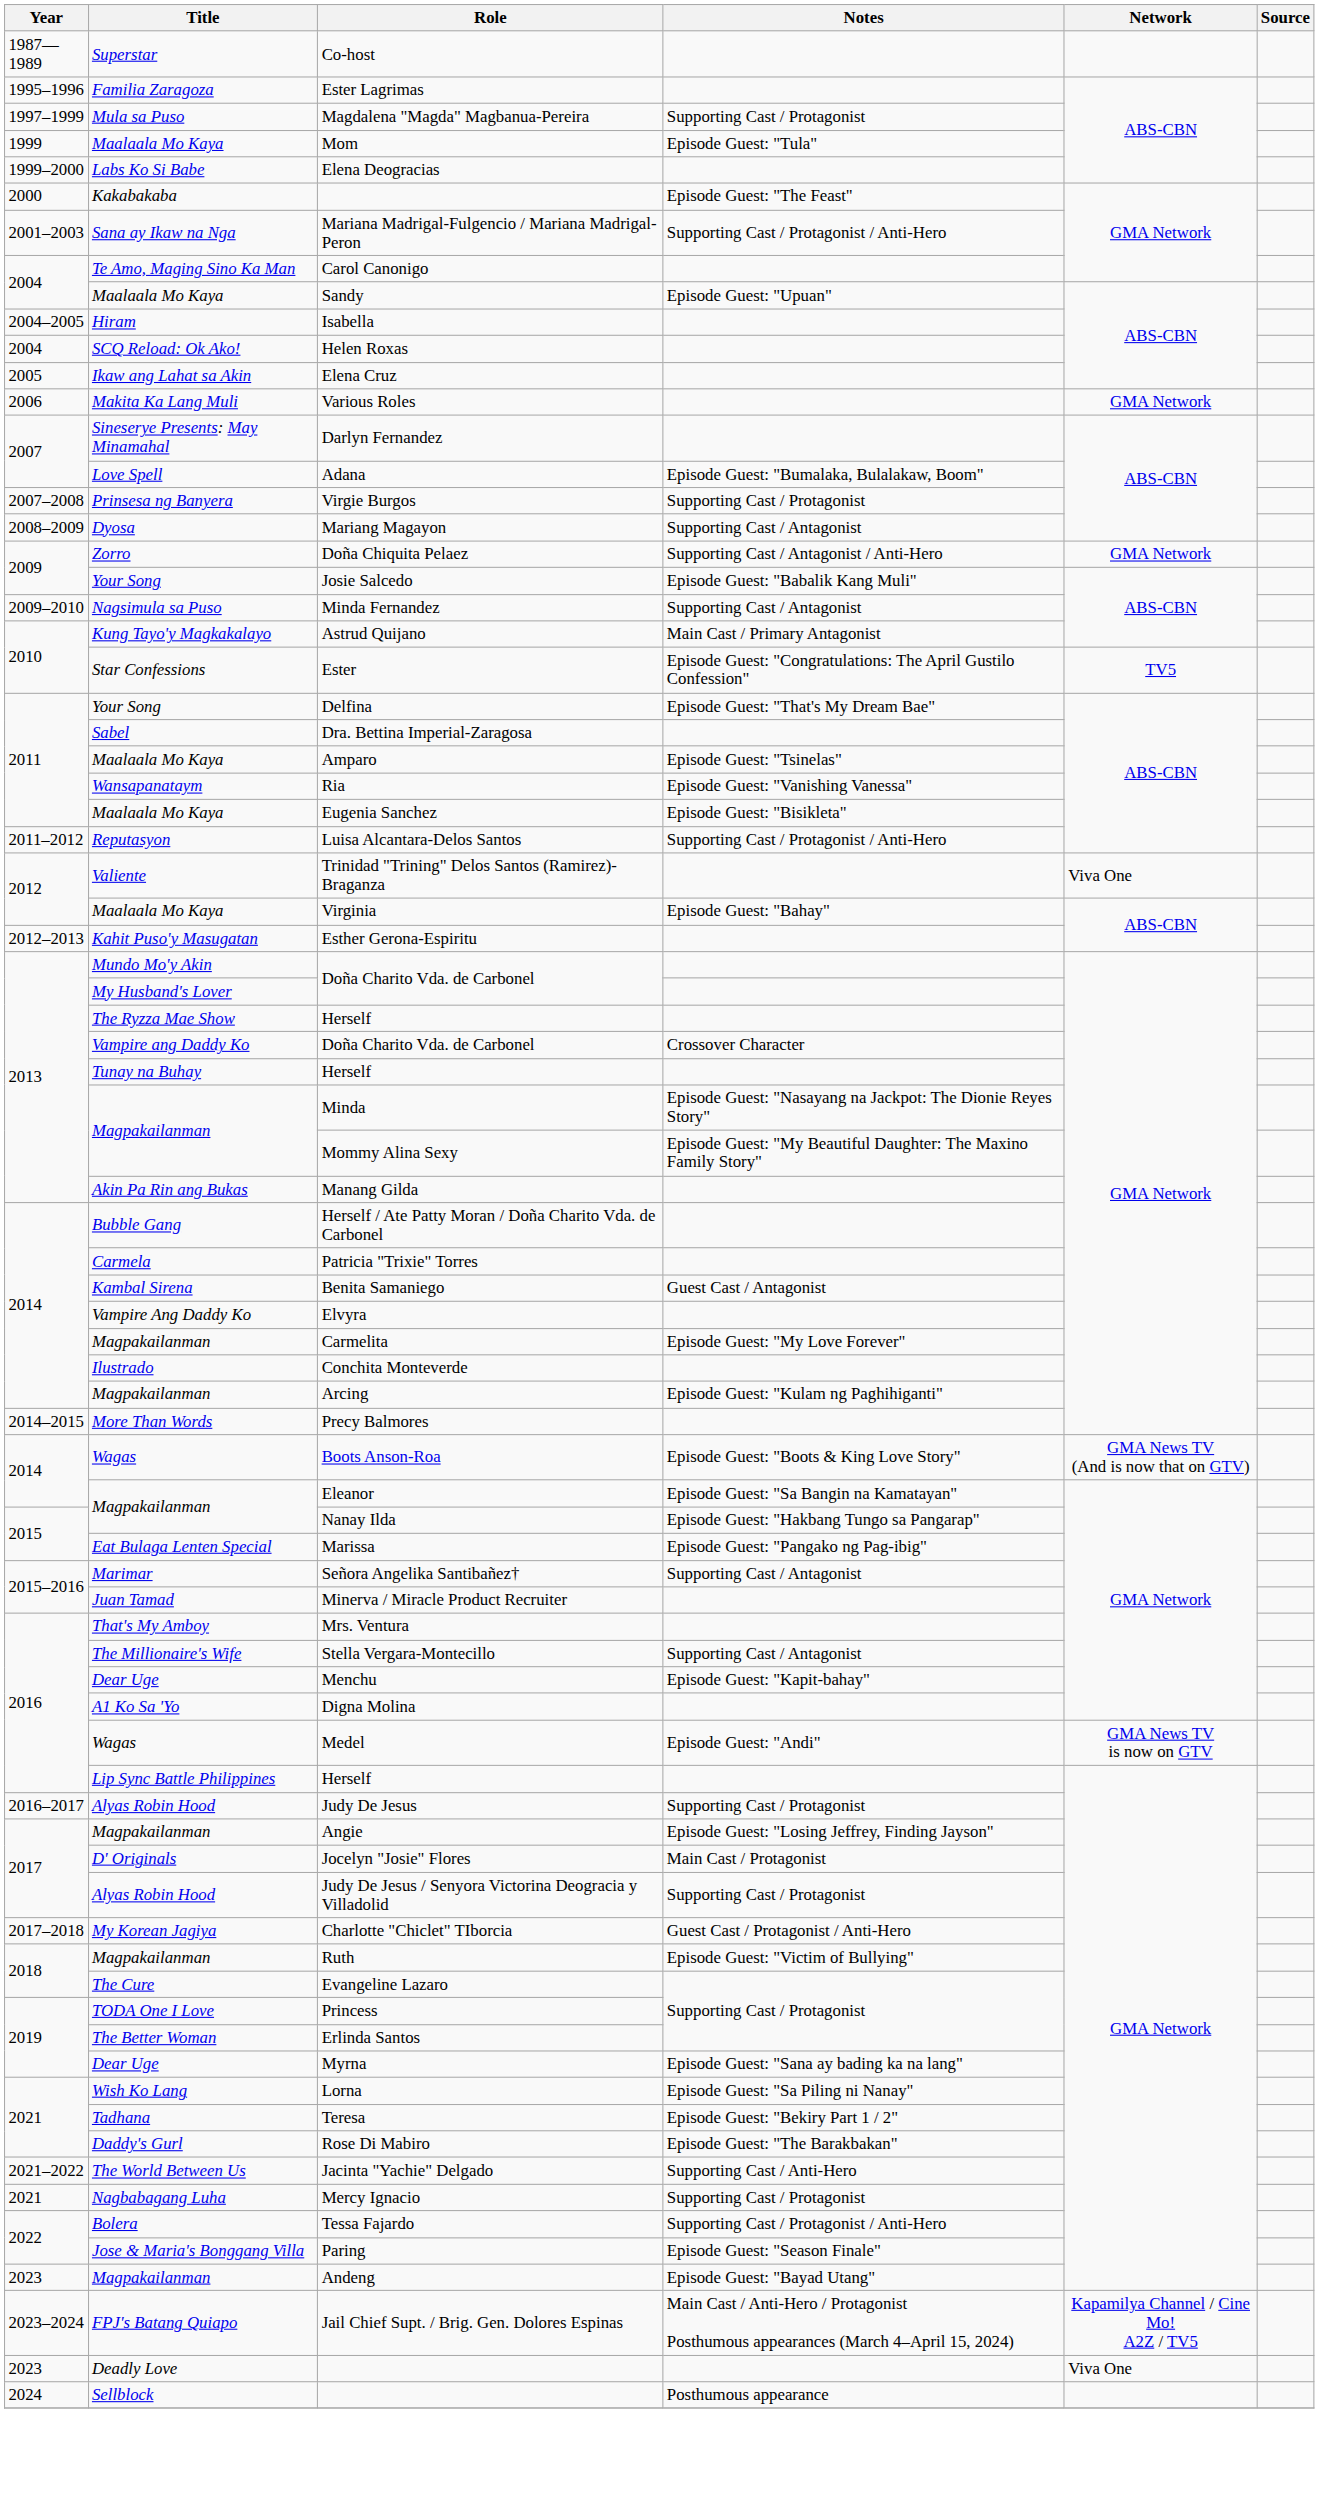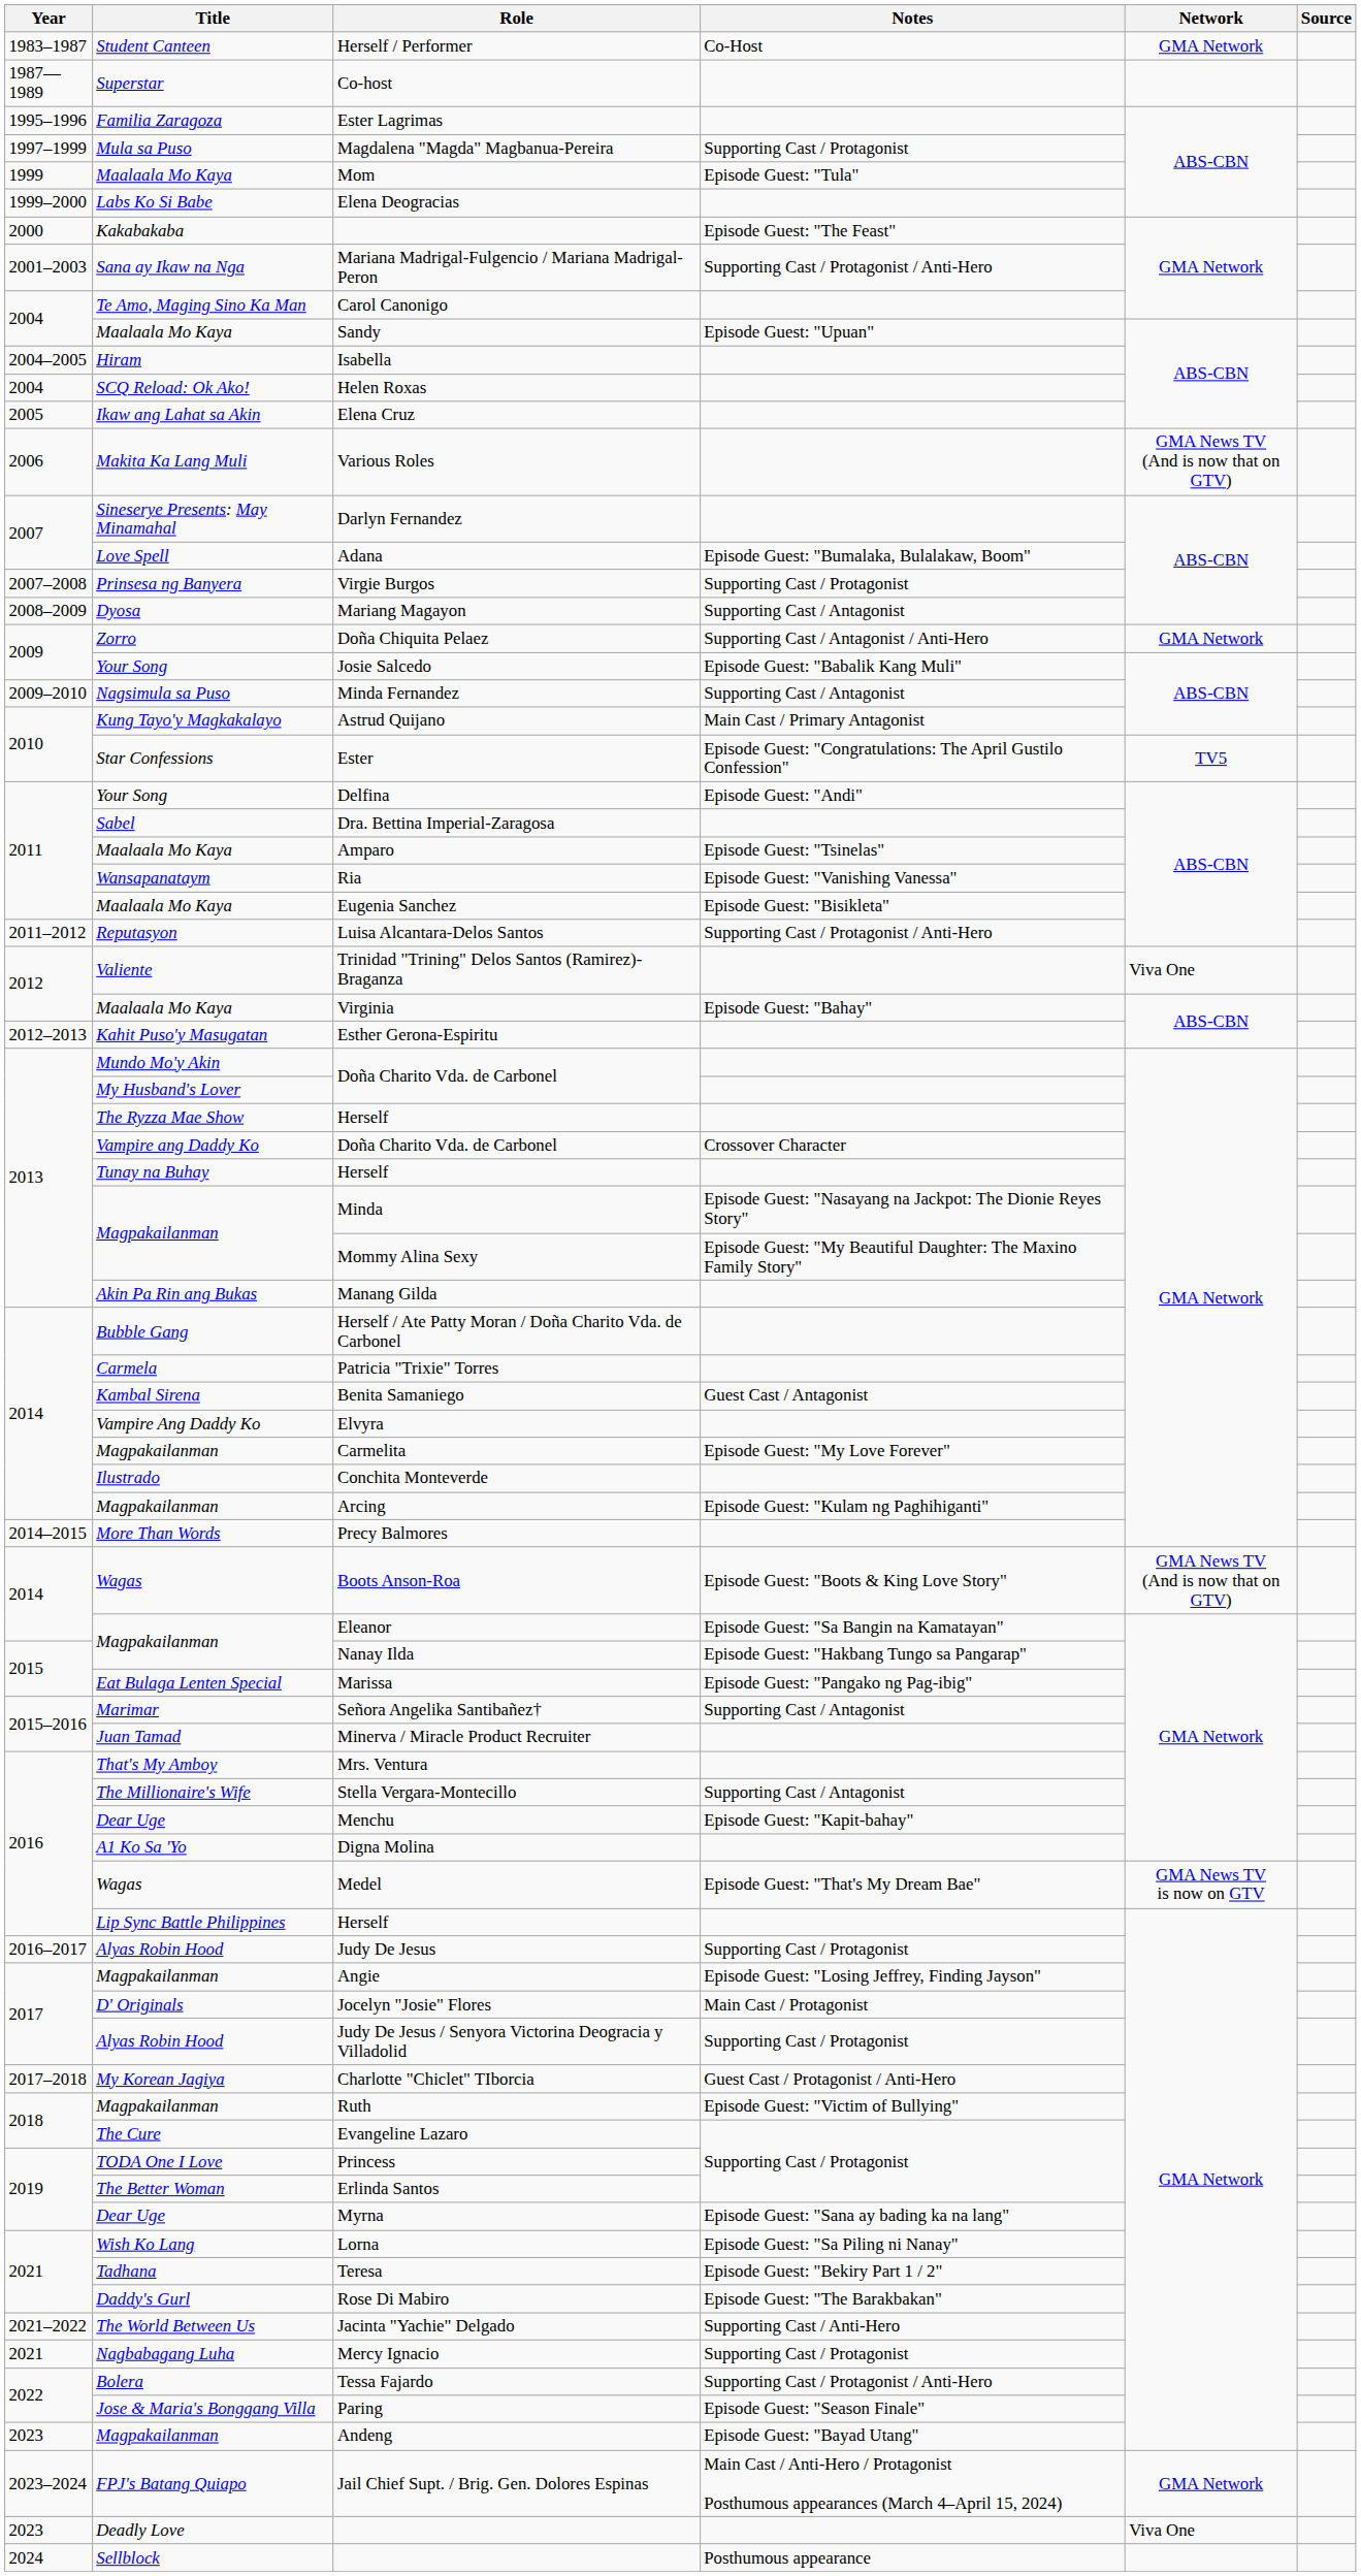+ row: 1983–1987 | Student Canteen | Herself / Performer | Co-Host | GMA Network
Various Roles | Network: GMA Network -> GMA News TV (And is now that on GTV)
Delfina | Notes: Episode Guest: "That's My Dream Bae" -> Episode Guest: "Andi"
Medel | Notes: Episode Guest: "Andi" -> Episode Guest: "That's My Dream Bae"
Jail Chief Supt. / Brig. Gen. Dolores Espinas | Network: Kapamilya Channel / Cine Mo! A2Z / TV5 -> GMA Network
